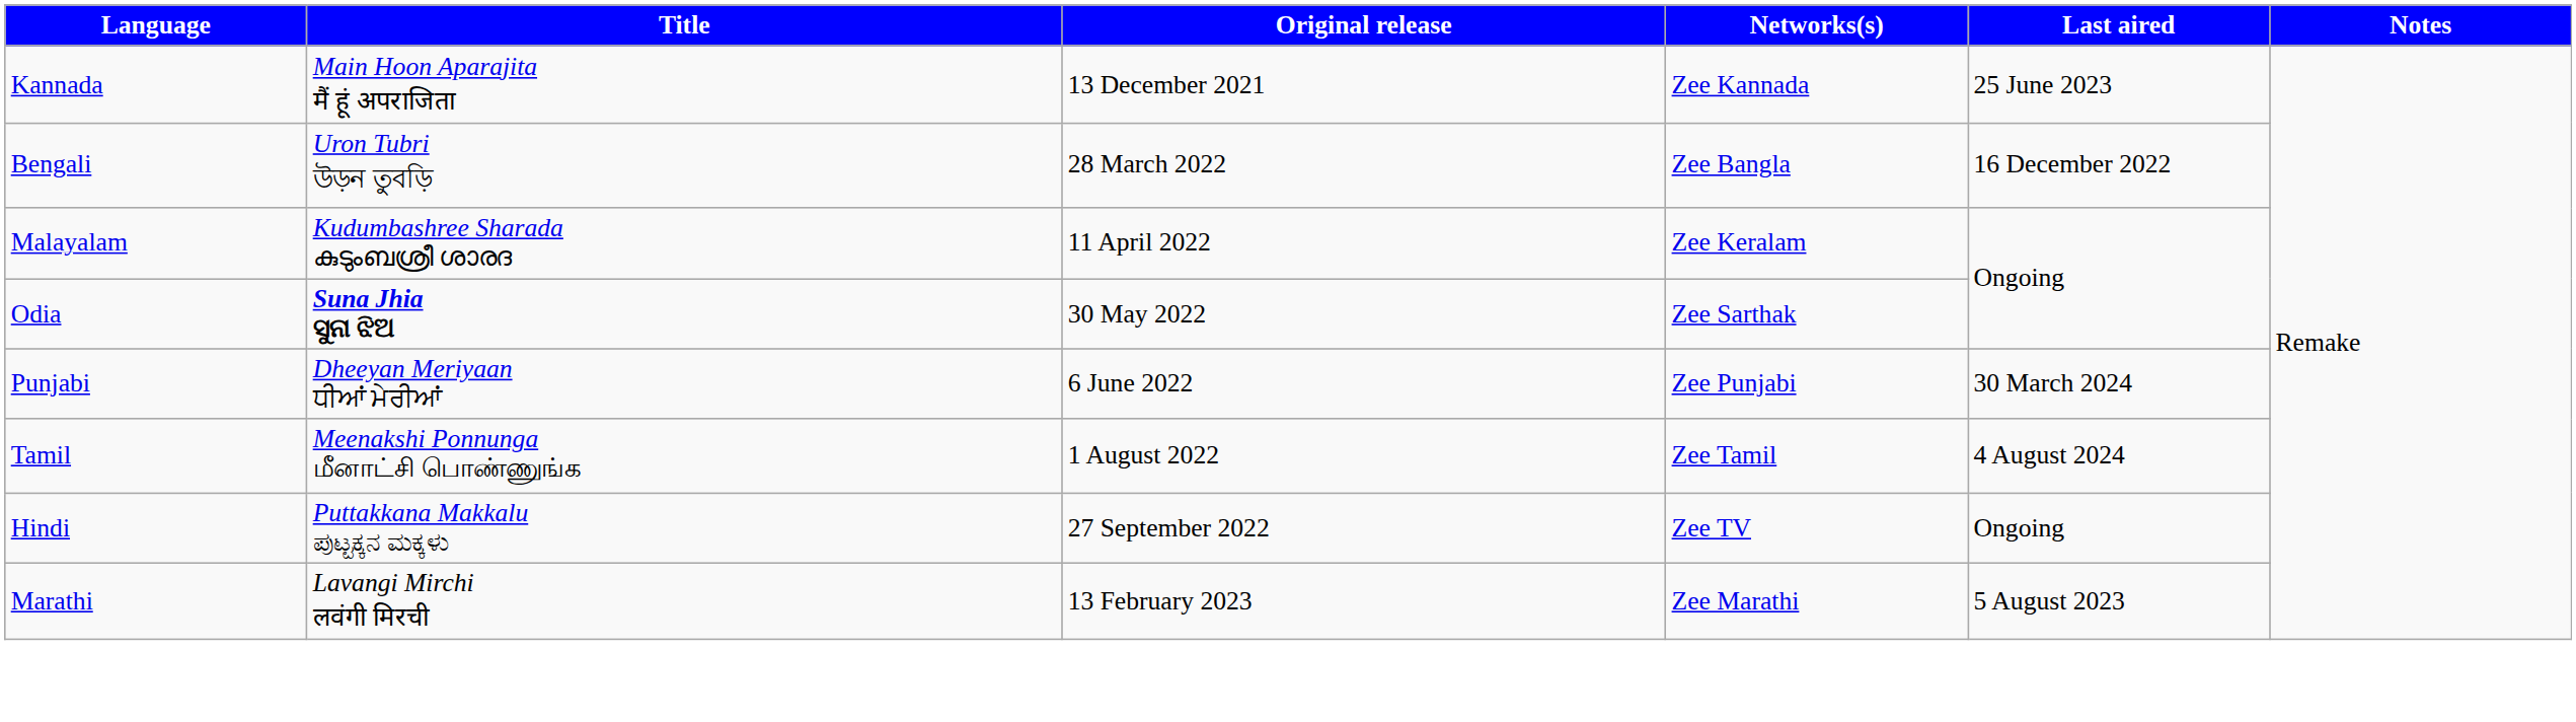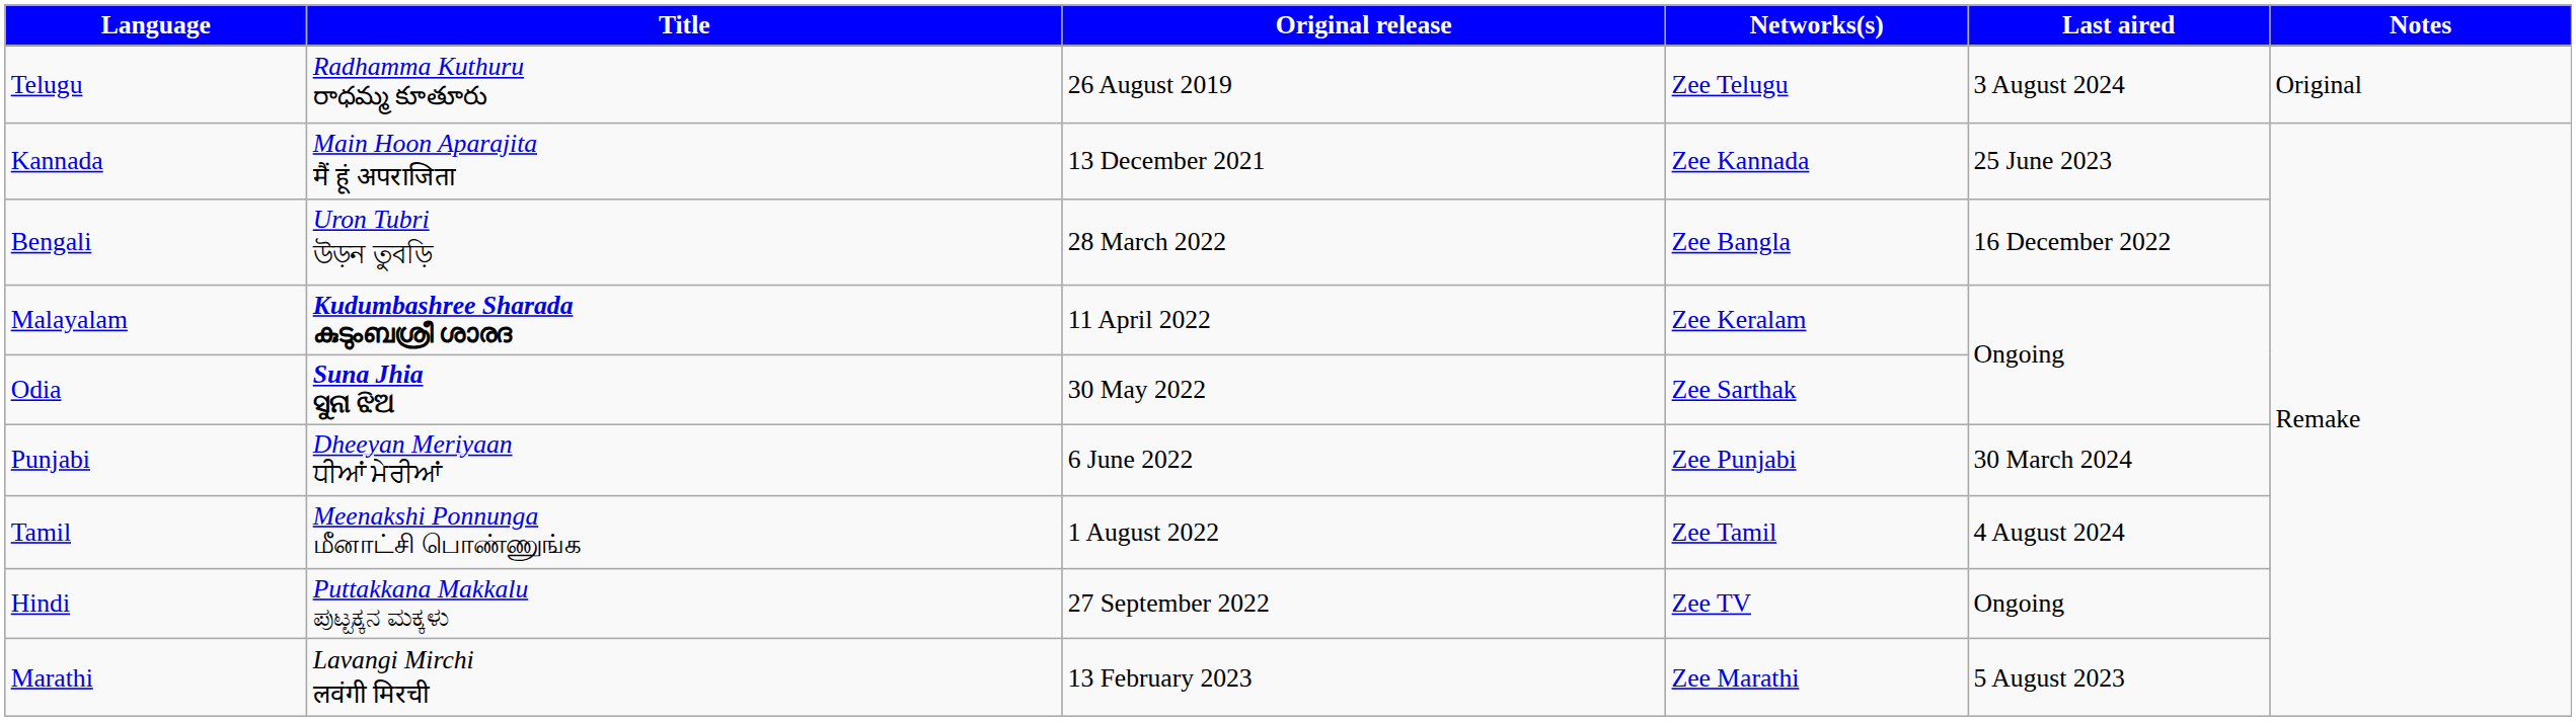+ row: Telugu | Radhamma Kuthuru రాధమ్మ కూతూరు | 26 August 2019 | Zee Telugu | 3 August 2024 | Original
Malayalam | Title: normal -> bold
